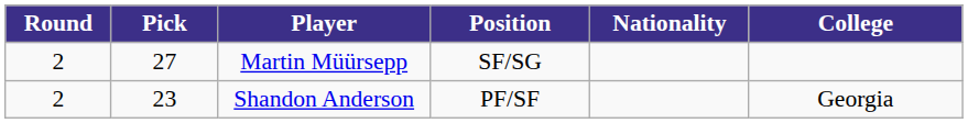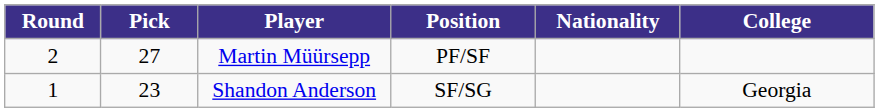Martin Müürsepp | Position: SF/SG -> PF/SF
Shandon Anderson | Round: 2 -> 1
Shandon Anderson | Position: PF/SF -> SF/SG
